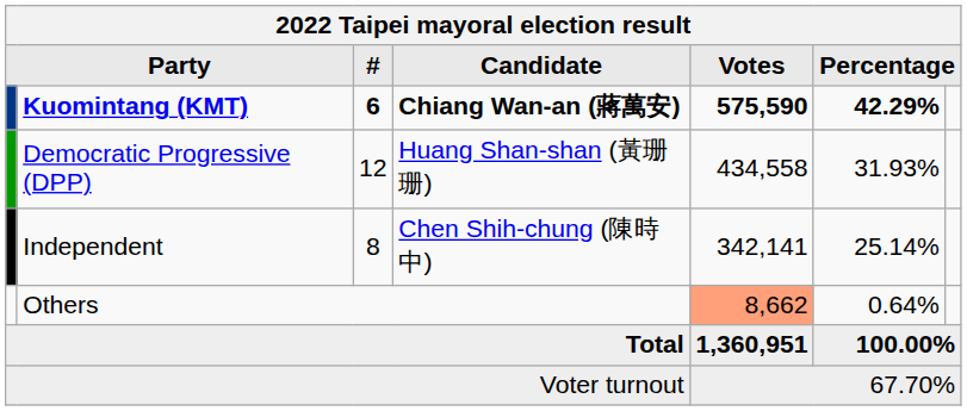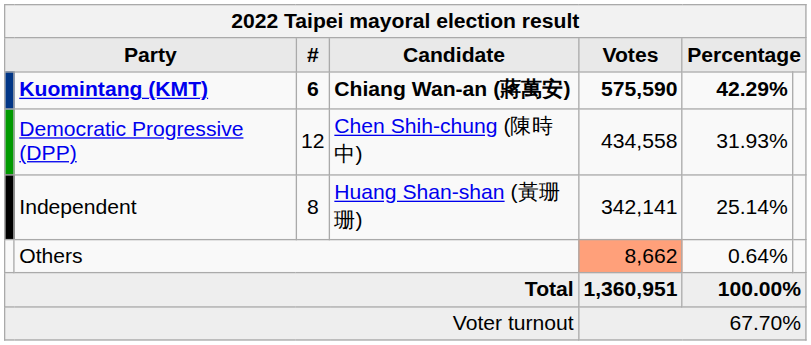Democratic Progressive (DPP) | Candidate: Huang Shan-shan (黃珊珊) -> Chen Shih-chung (陳時中)
Independent | Candidate: Chen Shih-chung (陳時中) -> Huang Shan-shan (黃珊珊)
